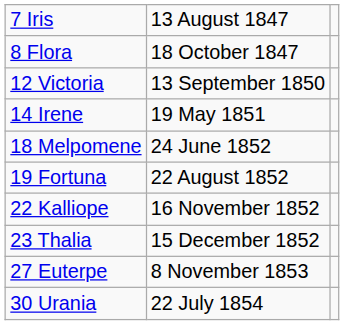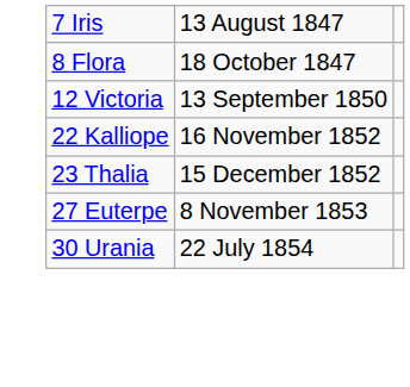- row: 14 Irene | 19 May 1851
- row: 18 Melpomene | 24 June 1852
- row: 19 Fortuna | 22 August 1852
